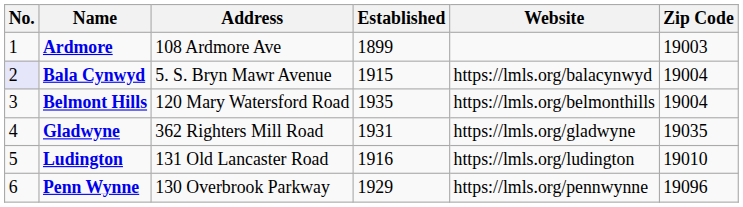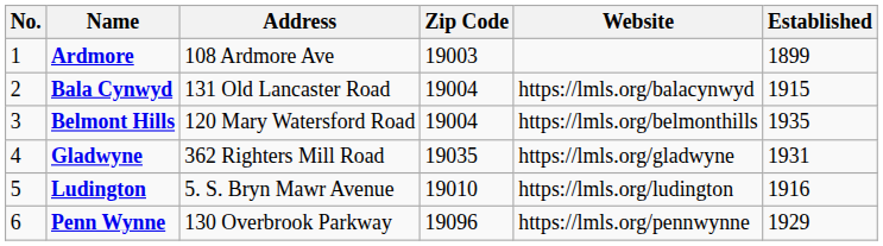columns swapped: Zip Code <-> Established
Bala Cynwyd | No.: lavender background -> no background
Bala Cynwyd | Address: 5. S. Bryn Mawr Avenue -> 131 Old Lancaster Road
Ludington | Address: 131 Old Lancaster Road -> 5. S. Bryn Mawr Avenue
